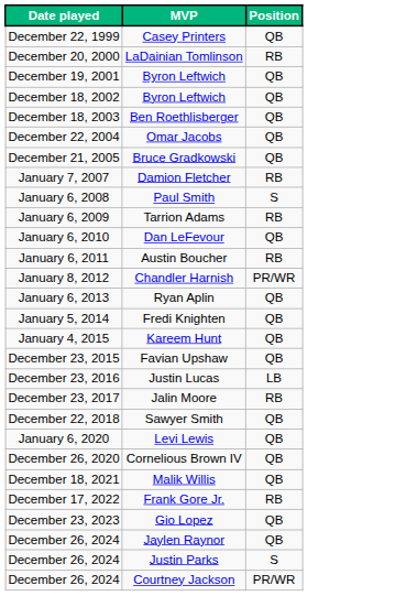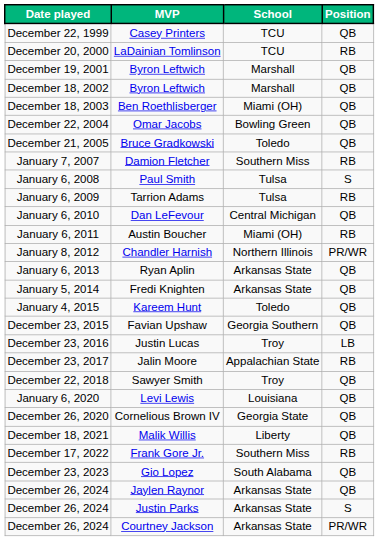+ column: School | TCU | TCU | Marshall | Marshall | Miami (OH) | Bowling Green | Toledo | Southern Miss | Tulsa | Tulsa | Central Michigan | Miami (OH) | Northern Illinois | Arkansas State | Arkansas State | Toledo | Georgia Southern | Troy | Appalachian State | Troy | Louisiana | Georgia State | Liberty | Southern Miss | South Alabama | Arkansas State | Arkansas State | Arkansas State
